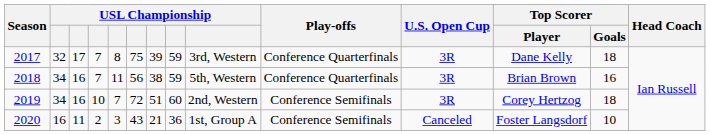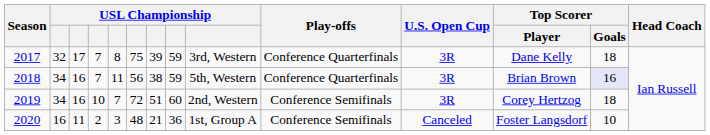2018 | Top Scorer / Goals: no background -> lavender background
2020 | column 6: 43 -> 48
